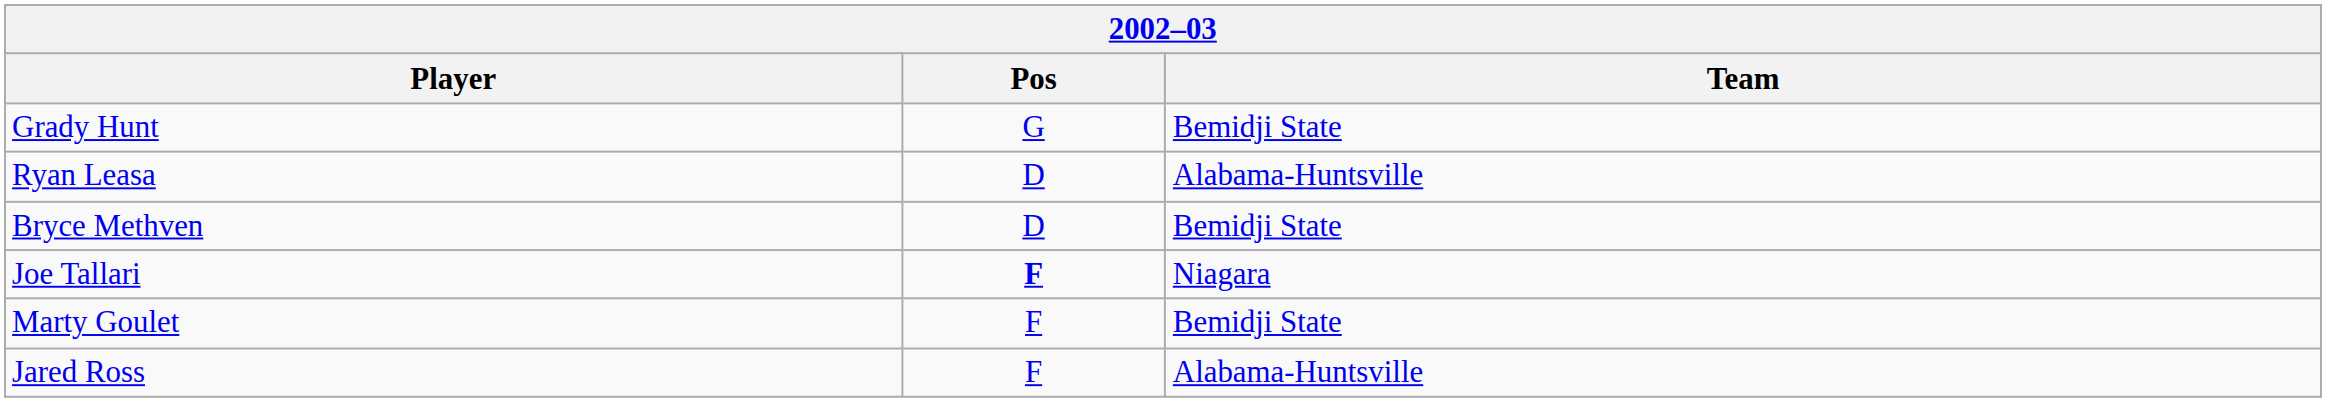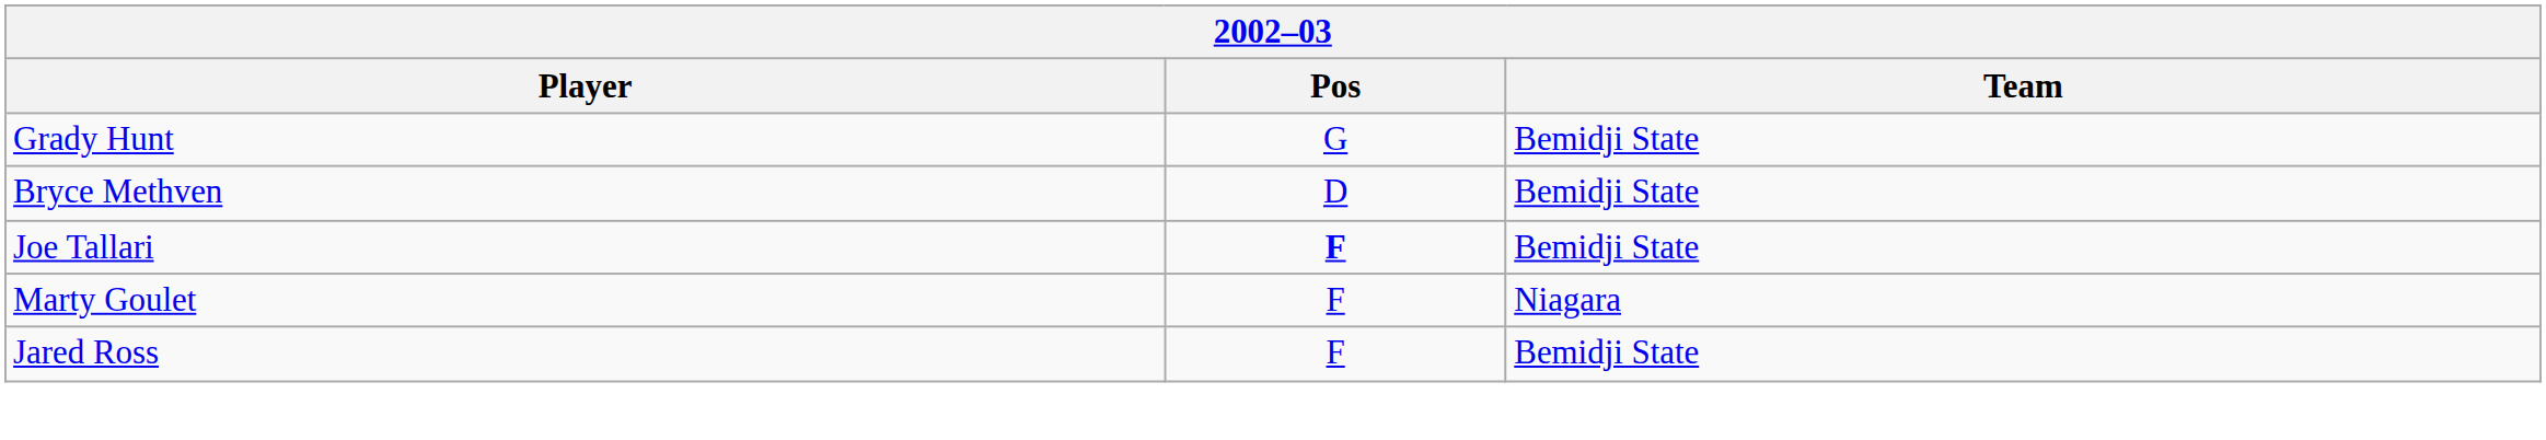- row: Ryan Leasa | D | Alabama-Huntsville
Joe Tallari | Team: Niagara -> Bemidji State
Marty Goulet | Team: Bemidji State -> Niagara
Jared Ross | Team: Alabama-Huntsville -> Bemidji State
